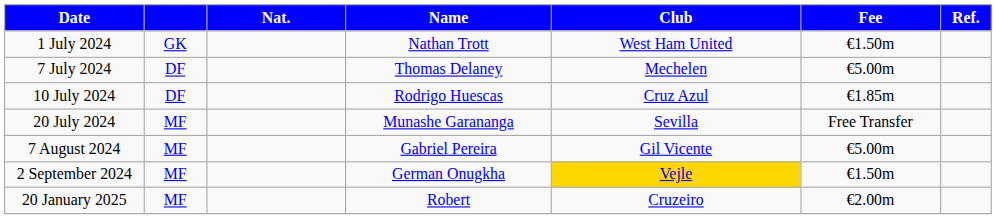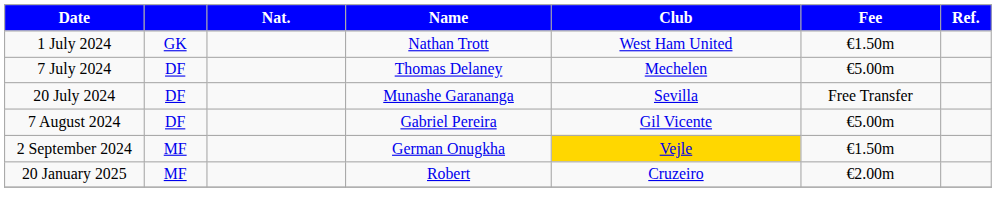- row: 10 July 2024 | DF | Rodrigo Huescas | Cruz Azul | €1.85m
20 July 2024 | column 2: MF -> DF
7 August 2024 | column 2: MF -> DF
